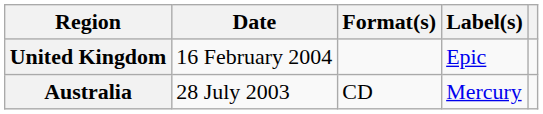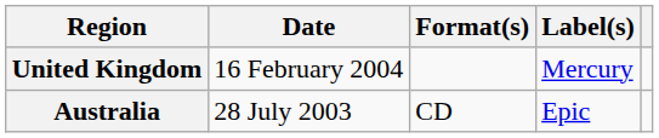United Kingdom | Label(s): Epic -> Mercury
Australia | Label(s): Mercury -> Epic
